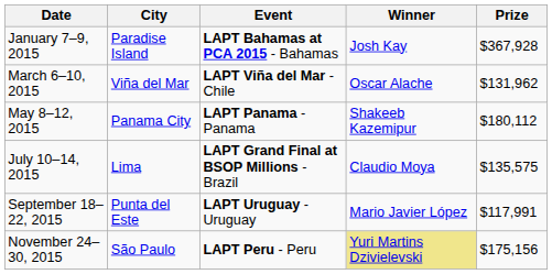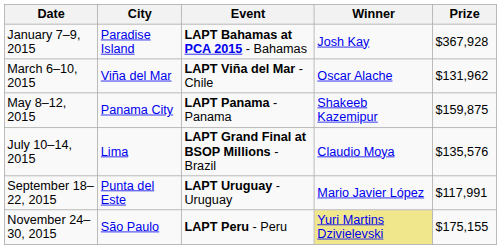May 8–12, 2015 | Prize: $180,112 -> $159,875
July 10–14, 2015 | Prize: $135,575 -> $135,576
November 24–30, 2015 | Prize: $175,156 -> $175,155
